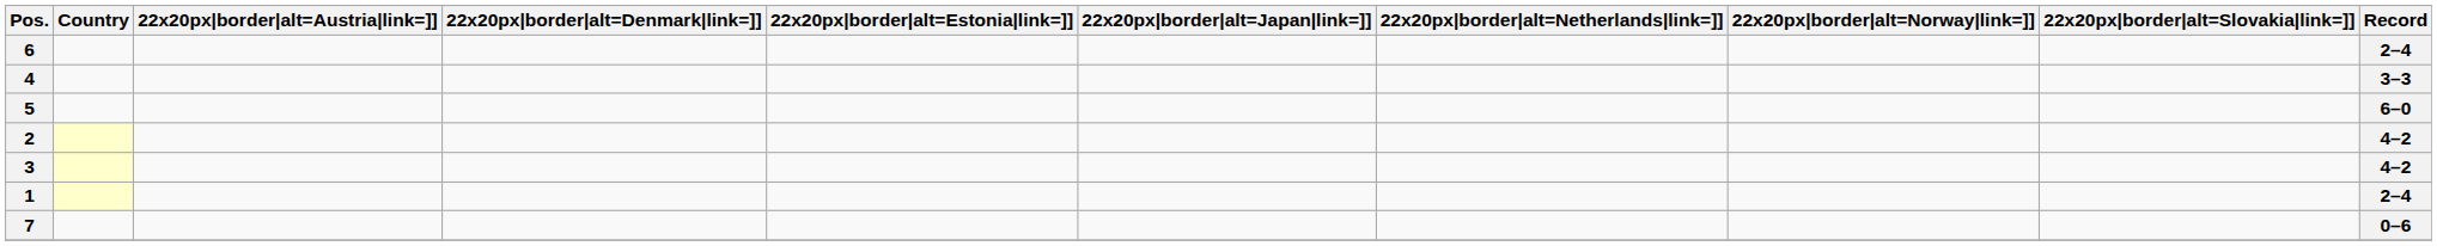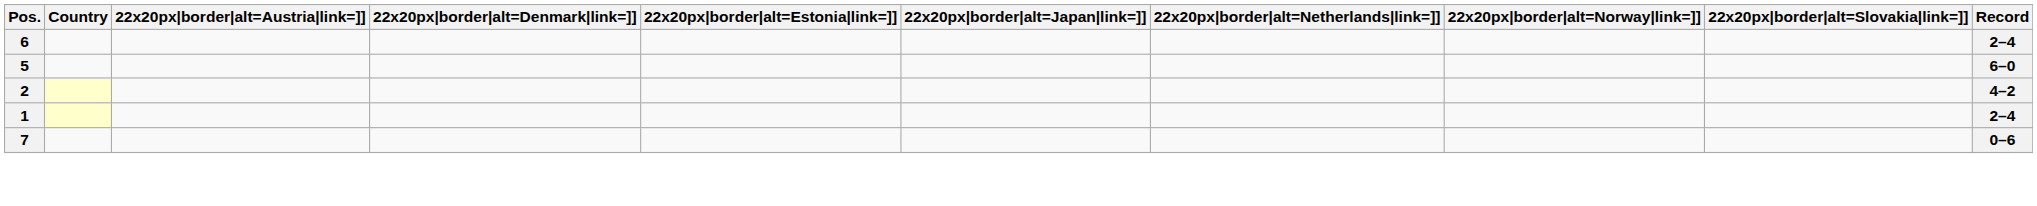- row: 4 | 3–3
- row: 3 | 4–2
